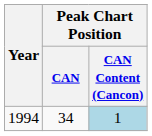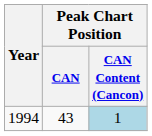1994 | Peak Chart Position / CAN: 34 -> 43
